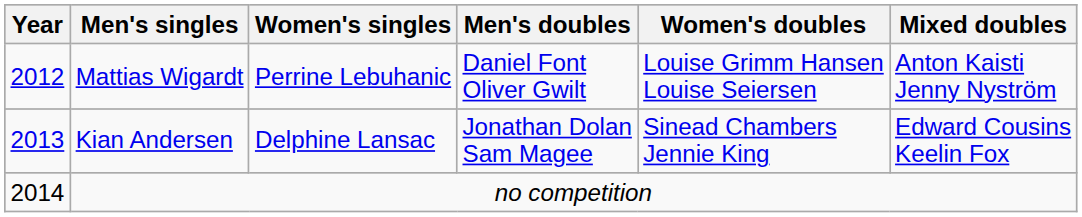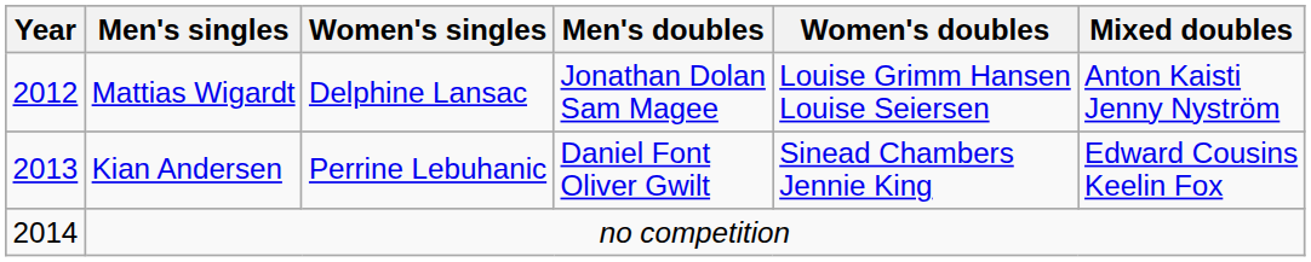Mattias Wigardt | Women's singles: Perrine Lebuhanic -> Delphine Lansac
Mattias Wigardt | Men's doubles: Daniel Font Oliver Gwilt -> Jonathan Dolan Sam Magee
Kian Andersen | Women's singles: Delphine Lansac -> Perrine Lebuhanic
Kian Andersen | Men's doubles: Jonathan Dolan Sam Magee -> Daniel Font Oliver Gwilt
